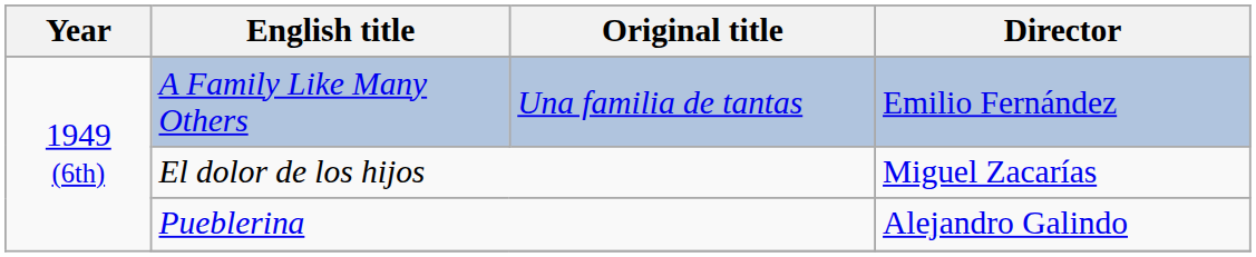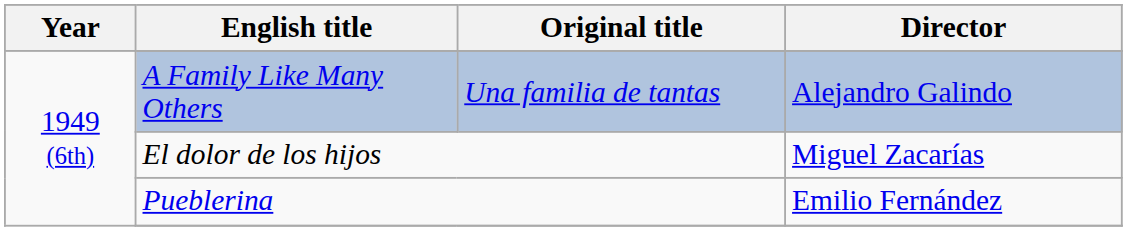A Family Like Many Others | Director: Emilio Fernández -> Alejandro Galindo
Pueblerina | Director: Alejandro Galindo -> Emilio Fernández
